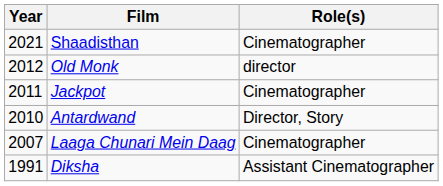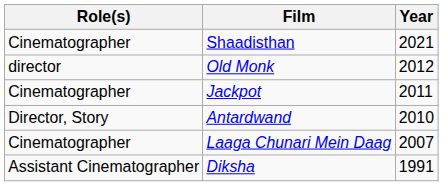columns swapped: Year <-> Role(s)
